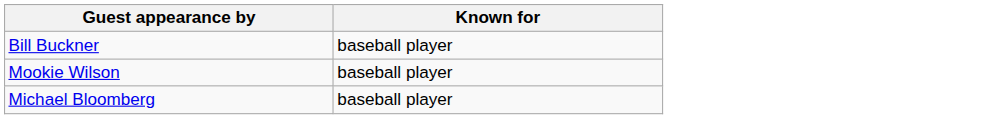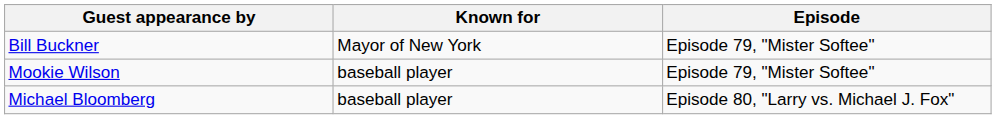+ column: Episode | Episode 79, "Mister Softee" | Episode 79, "Mister Softee" | Episode 80, "Larry vs. Michael J. Fox"
Bill Buckner | Known for: baseball player -> Mayor of New York
